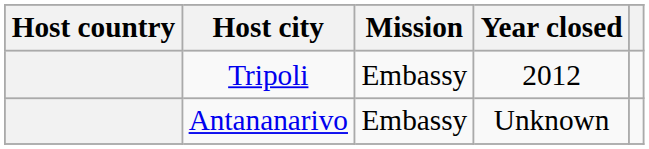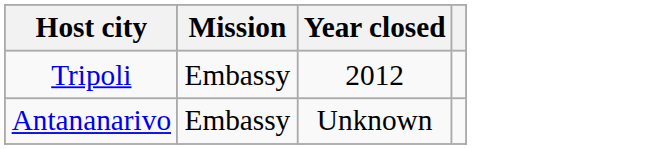- column: Host country
